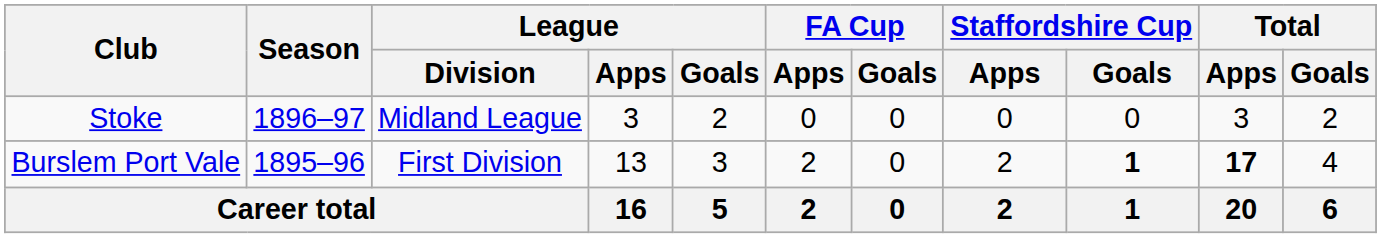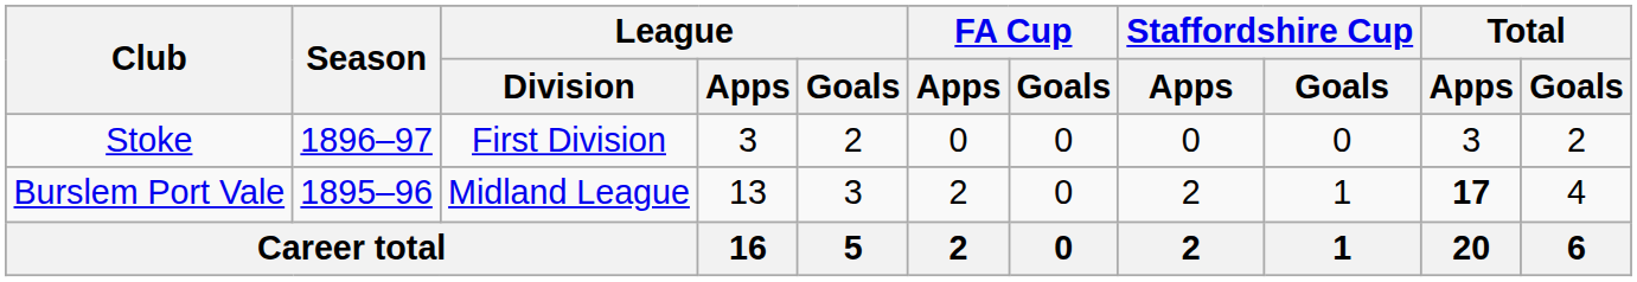Stoke | League / Division: Midland League -> First Division
Burslem Port Vale | League / Division: First Division -> Midland League
Burslem Port Vale | Staffordshire Cup / Goals: bold -> normal
